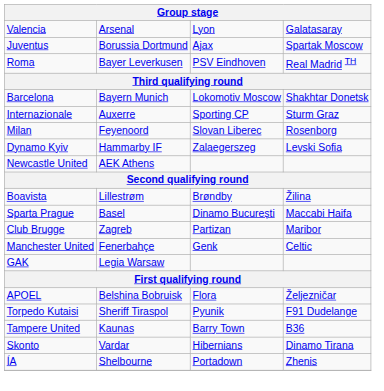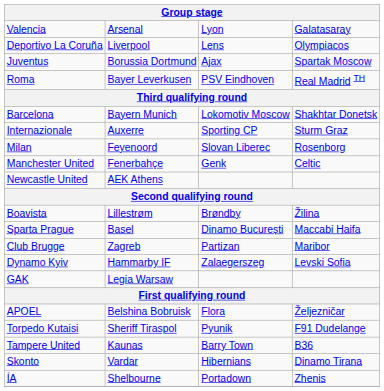+ row: Deportivo La Coruña | Liverpool | Lens | Olympiacos
rows swapped: Manchester United <-> Dynamo Kyiv
